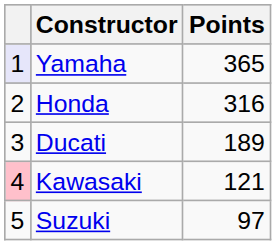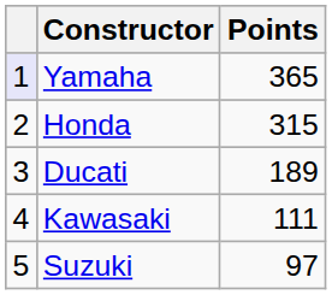Honda | Points: 316 -> 315
Kawasaki | column 1: pink background -> no background
Kawasaki | Points: 121 -> 111
